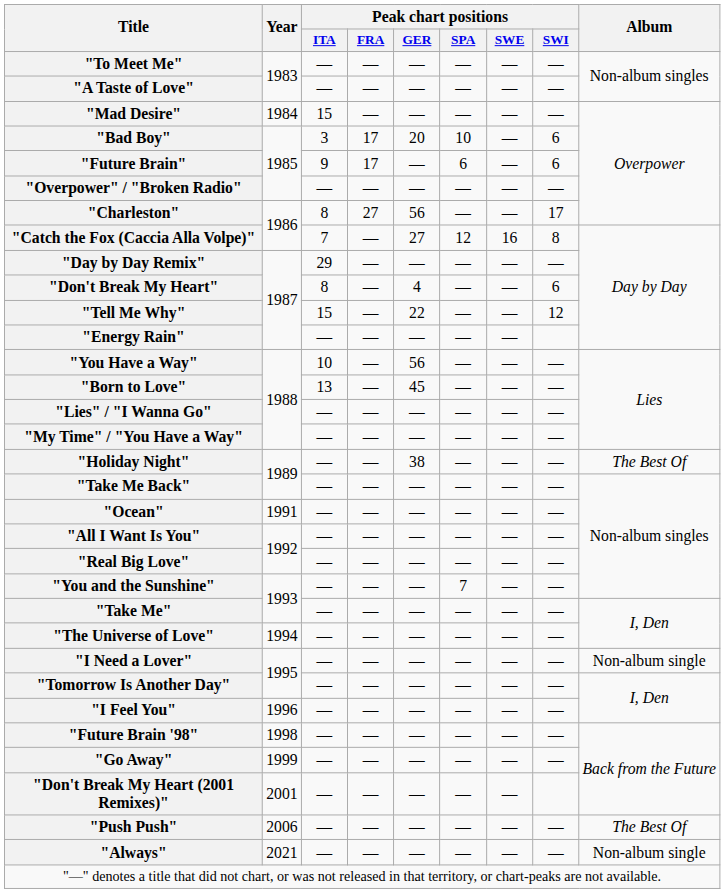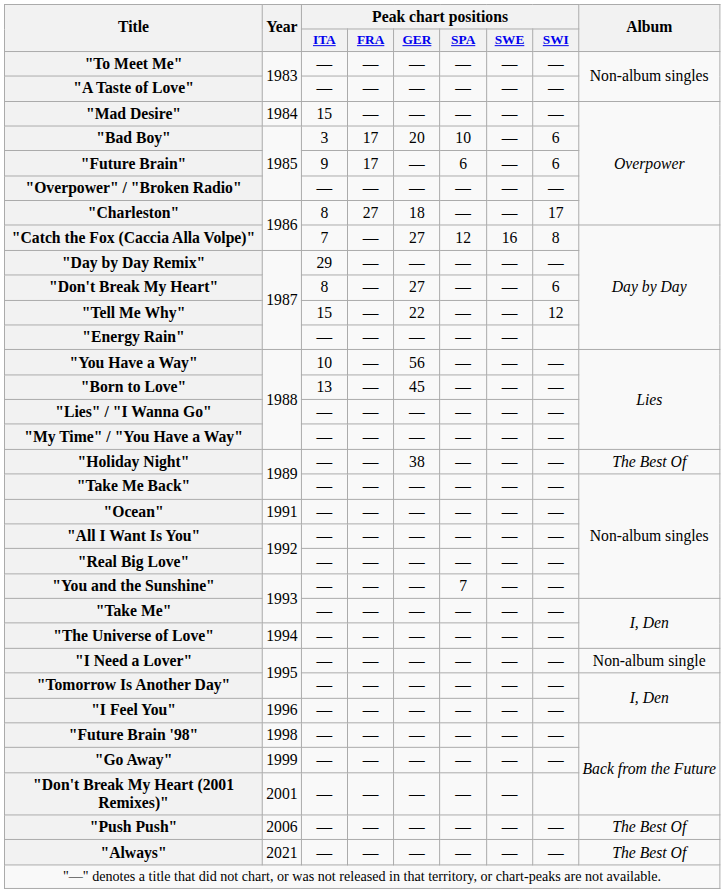"Charleston" | Peak chart positions / GER: 56 -> 18
"Don't Break My Heart" | Peak chart positions / GER: 4 -> 27
"Always" | Album: Non-album single -> The Best Of
